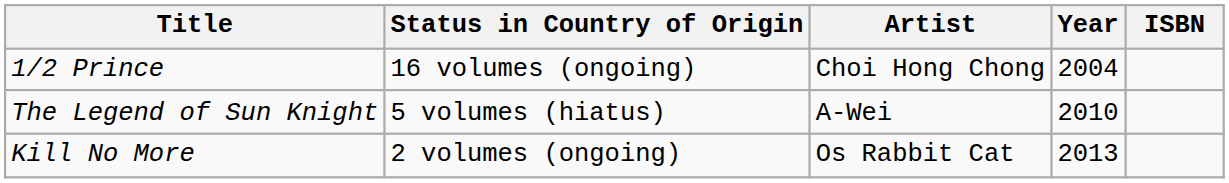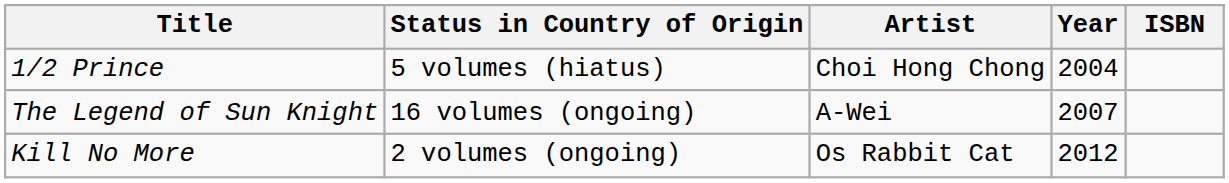1/2 Prince | Status in Country of Origin: 16 volumes (ongoing) -> 5 volumes (hiatus)
The Legend of Sun Knight | Status in Country of Origin: 5 volumes (hiatus) -> 16 volumes (ongoing)
The Legend of Sun Knight | Year: 2010 -> 2007
Kill No More | Year: 2013 -> 2012
